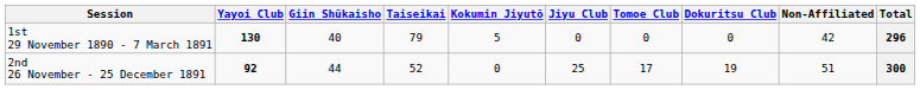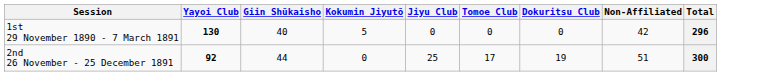- column: Taiseikai | 79 | 52
